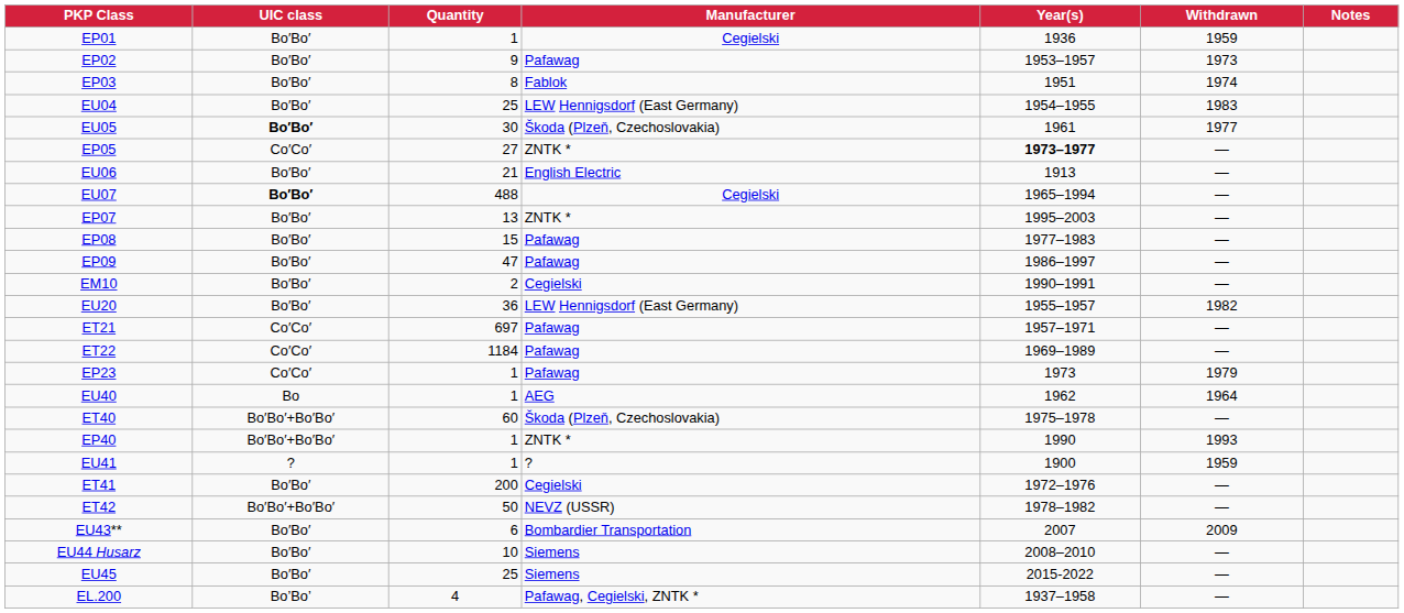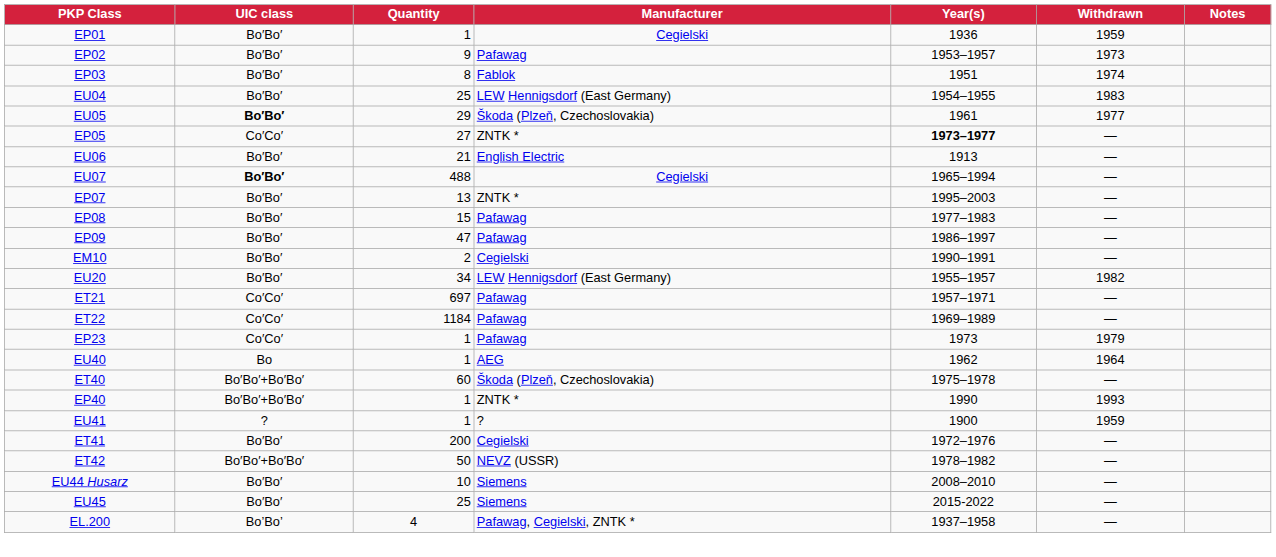EU05 | Quantity: 30 -> 29
EU20 | Quantity: 36 -> 34
- row: EU43** | Bo′Bo′ | 6 | Bombardier Transportation | 2007 | 2009
